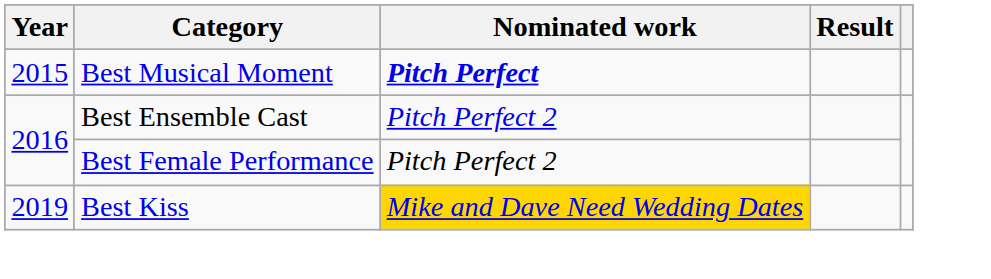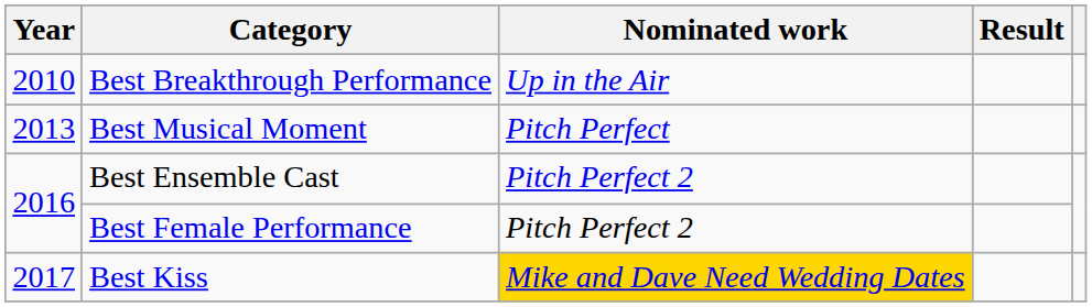+ row: 2010 | Best Breakthrough Performance | Up in the Air
Best Musical Moment | Year: 2015 -> 2013
Best Musical Moment | Nominated work: bold -> normal
Best Kiss | Year: 2019 -> 2017
